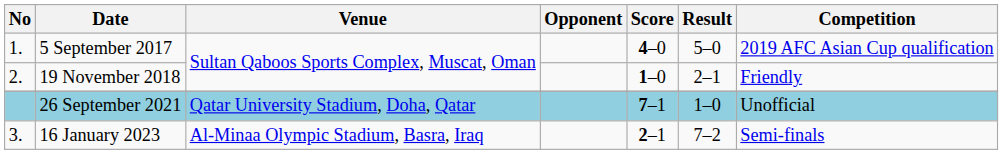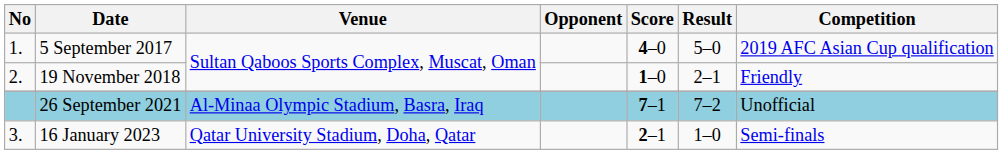26 September 2021 | Venue: Qatar University Stadium, Doha, Qatar -> Al-Minaa Olympic Stadium, Basra, Iraq
26 September 2021 | Result: 1–0 -> 7–2
16 January 2023 | Venue: Al-Minaa Olympic Stadium, Basra, Iraq -> Qatar University Stadium, Doha, Qatar
16 January 2023 | Result: 7–2 -> 1–0
